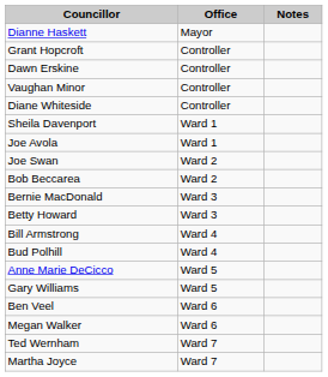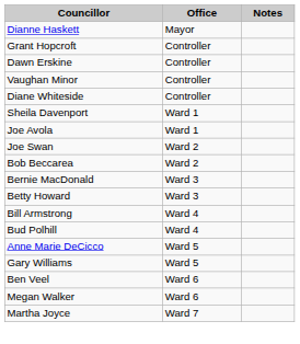- row: Ted Wernham | Ward 7
